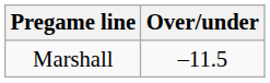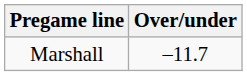Marshall | Over/under: –11.5 -> –11.7
